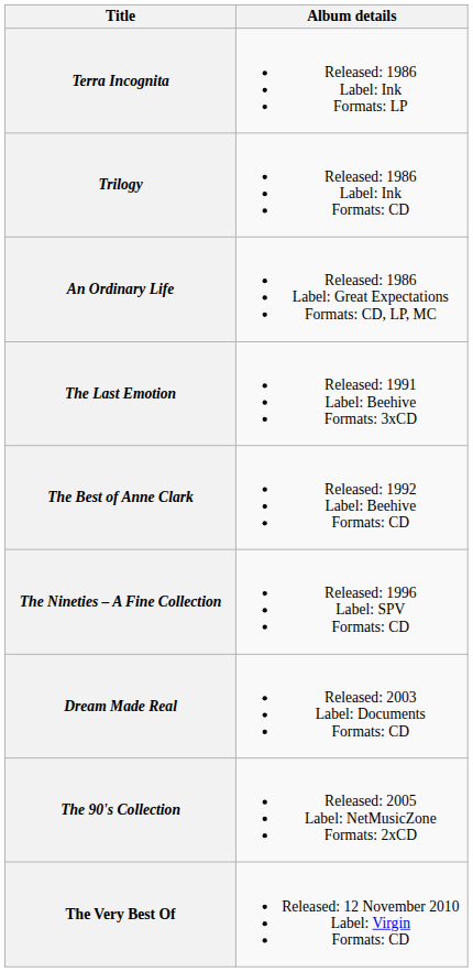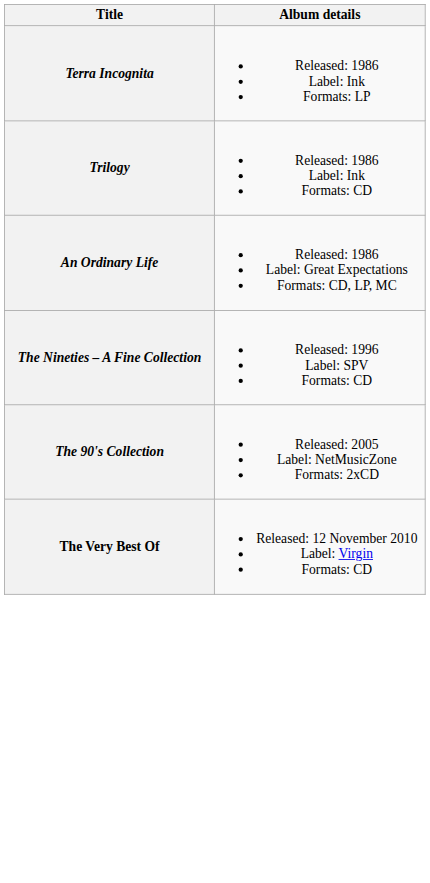- row: The Last Emotion | Released: 1991 Label: Beehive Formats: 3xCD
- row: The Best of Anne Clark | Released: 1992 Label: Beehive Formats: CD
- row: Dream Made Real | Released: 2003 Label: Documents Formats: CD
